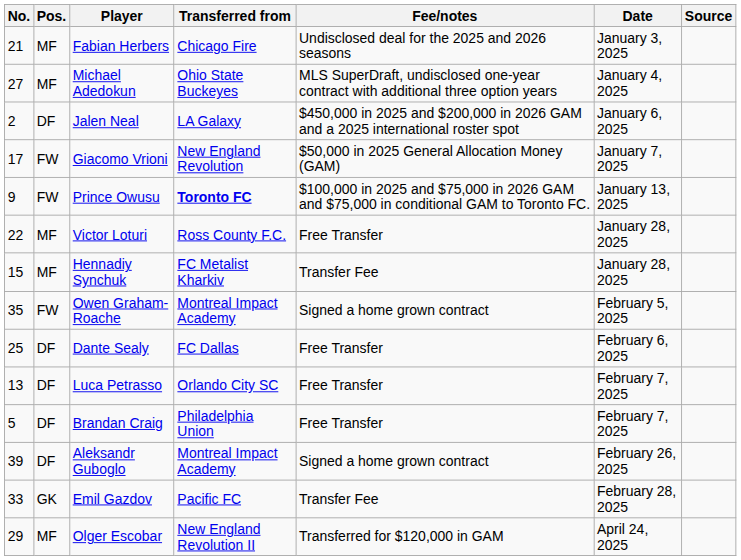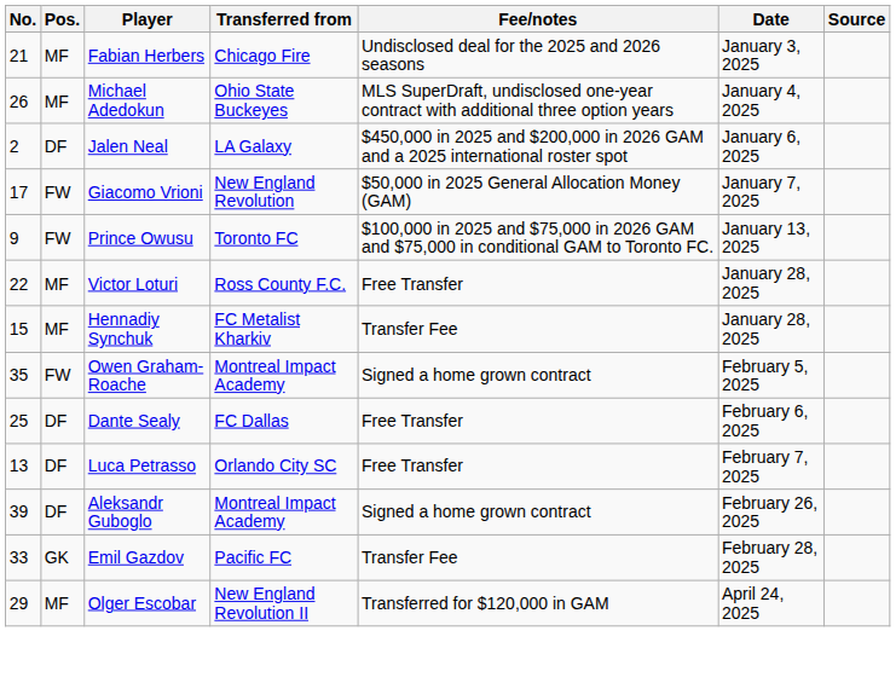Michael Adedokun | No.: 27 -> 26
Prince Owusu | Transferred from: bold -> normal
- row: 5 | DF | Brandan Craig | Philadelphia Union | Free Transfer | February 7, 2025
